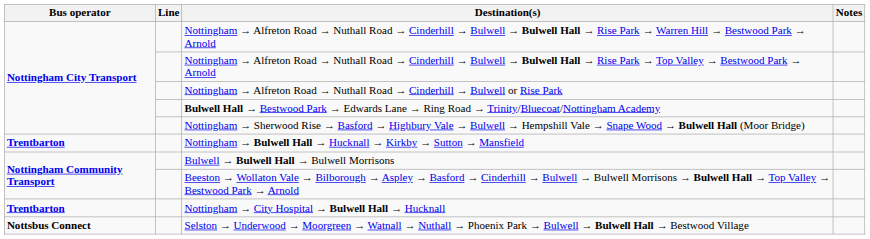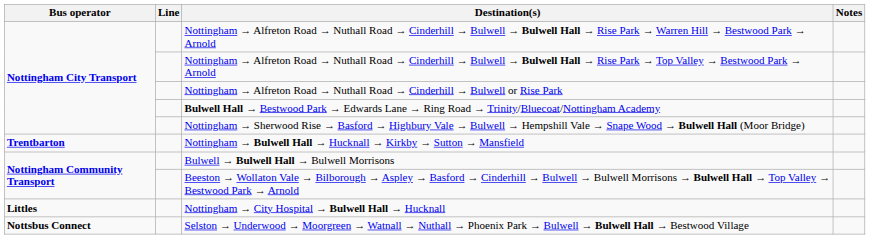Nottingham → City Hospital → Bulwell Hall → Hucknall | Bus operator: Trentbarton -> Littles
